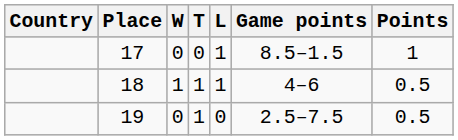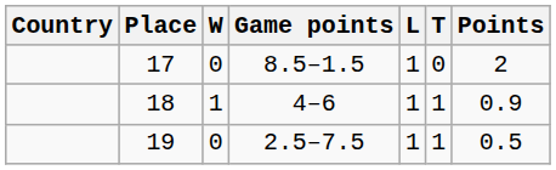columns swapped: T <-> Game points
17 | Points: 1 -> 2
18 | Points: 0.5 -> 0.9
19 | L: 0 -> 1
